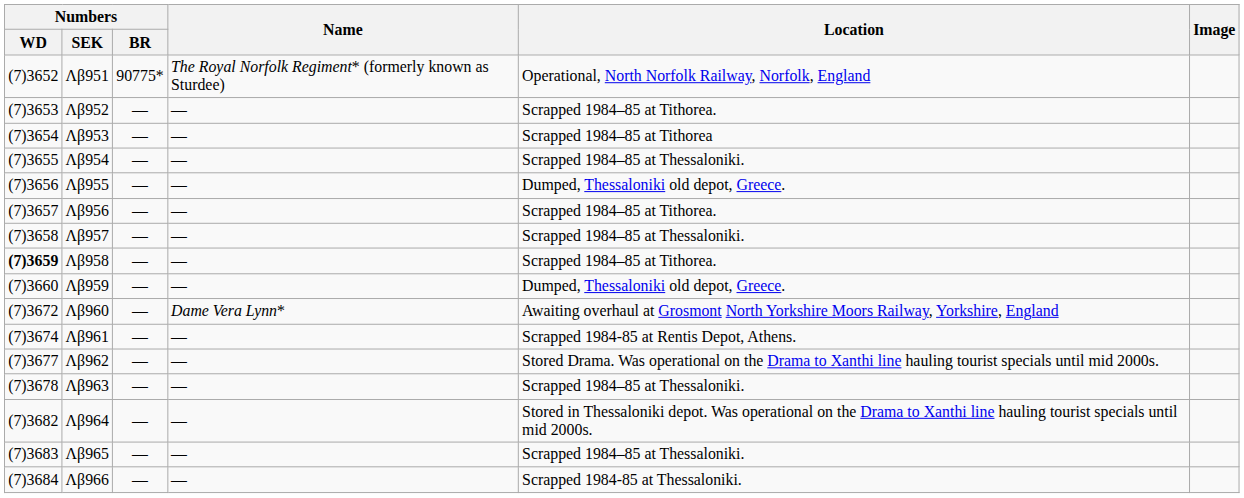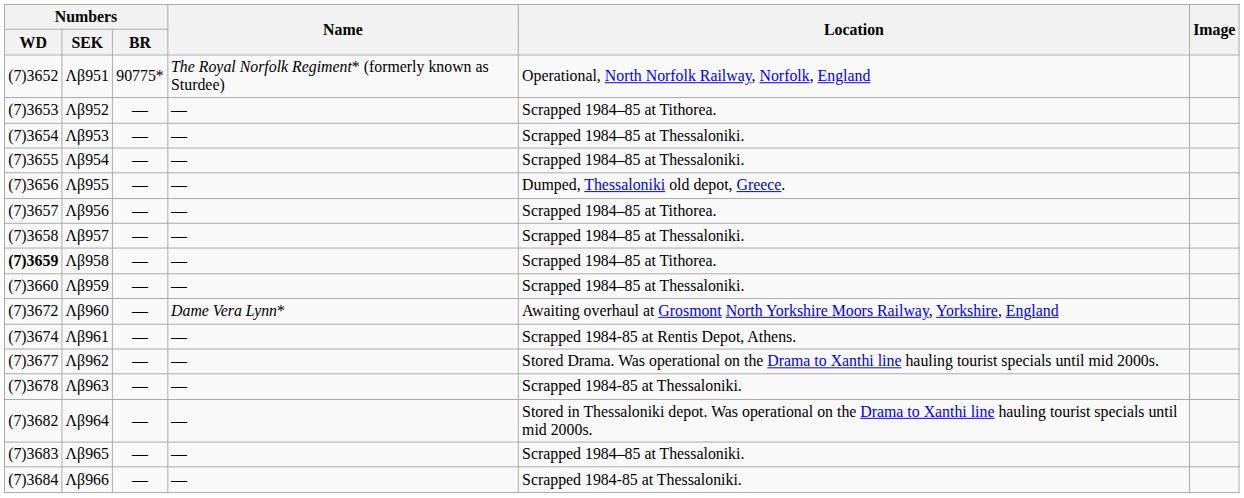Λβ953 | Location: Scrapped 1984–85 at Tithorea -> Scrapped 1984–85 at Thessaloniki.
Λβ959 | Location: Dumped, Thessaloniki old depot, Greece. -> Scrapped 1984–85 at Thessaloniki.
Λβ963 | Location: Scrapped 1984–85 at Thessaloniki. -> Scrapped 1984-85 at Thessaloniki.
